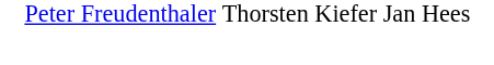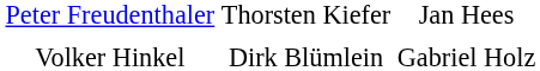+ row: Volker Hinkel | Dirk Blümlein | Gabriel Holz
